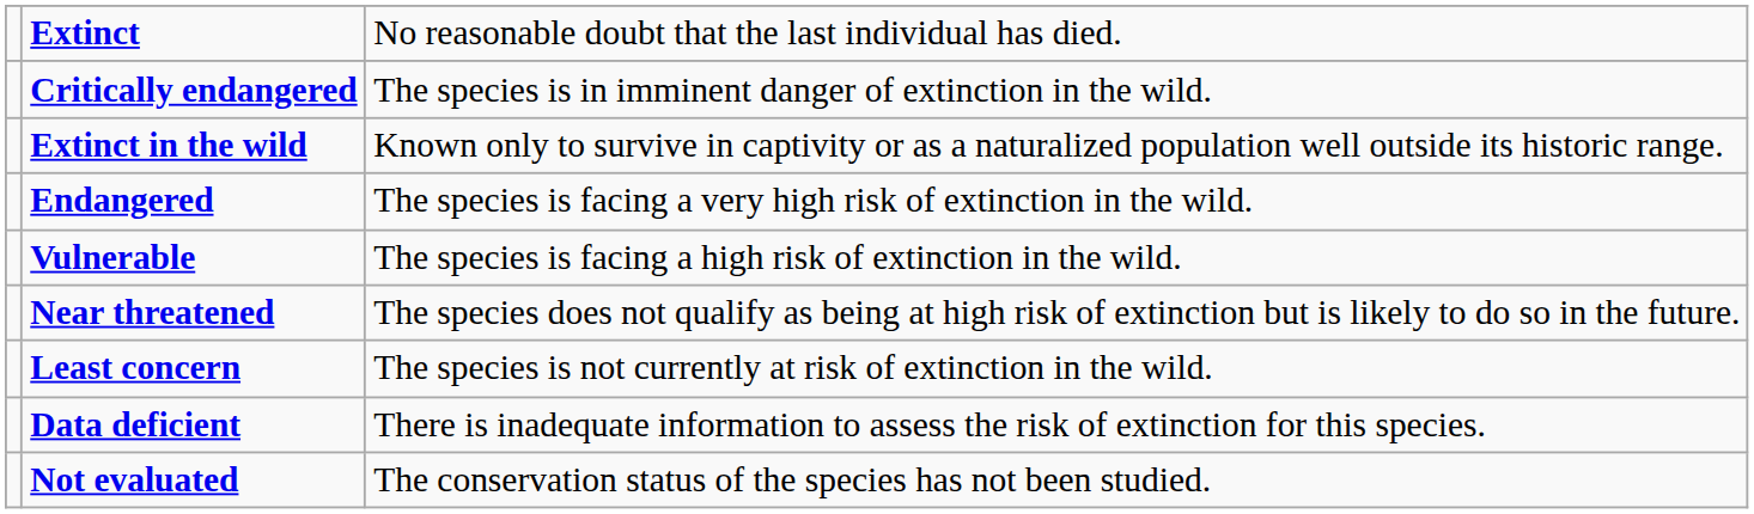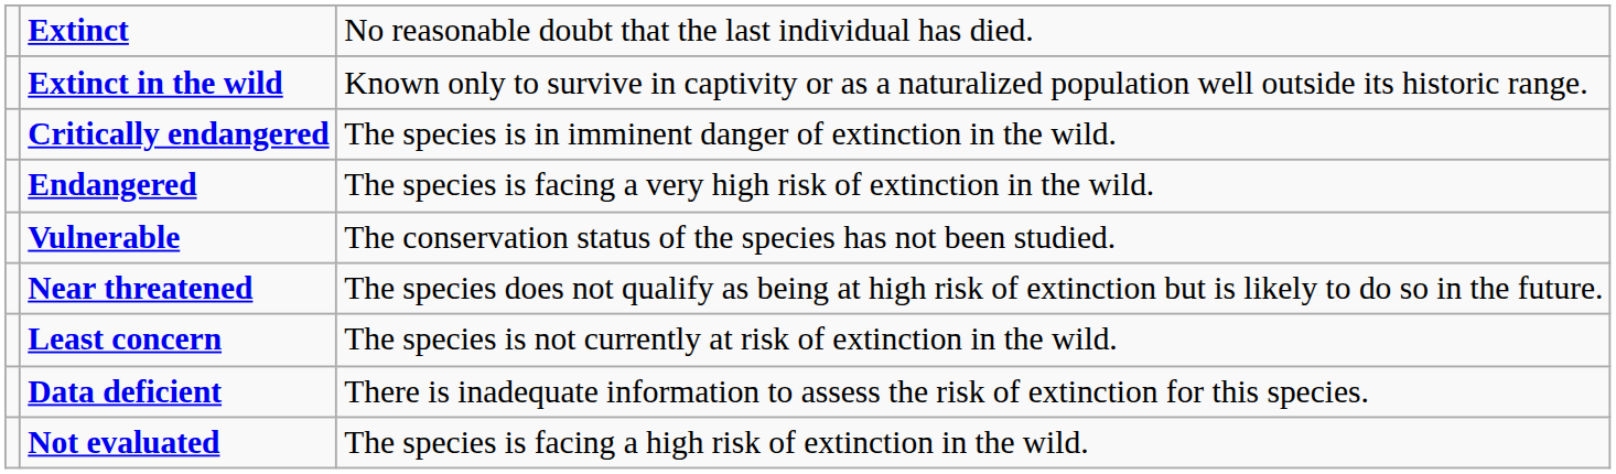rows swapped: Extinct in the wild <-> Critically endangered
Vulnerable | column 3: The species is facing a high risk of extinction in the wild. -> The conservation status of the species has not been studied.
Not evaluated | column 3: The conservation status of the species has not been studied. -> The species is facing a high risk of extinction in the wild.
